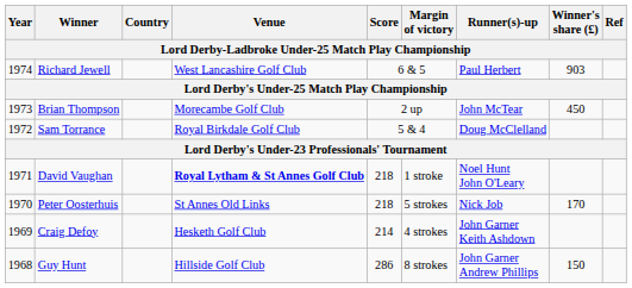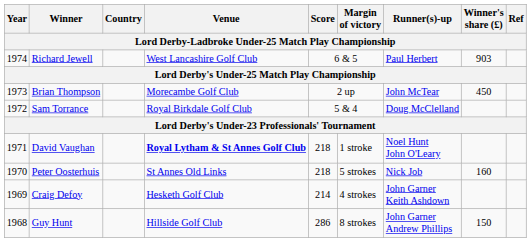Peter Oosterhuis | Winner's share (£): 170 -> 160
